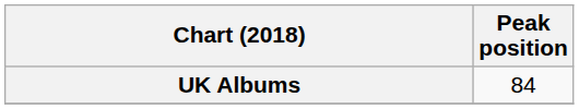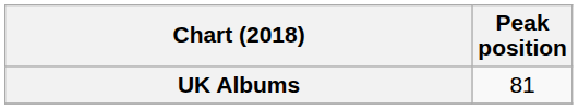UK Albums | Peak position: 84 -> 81
